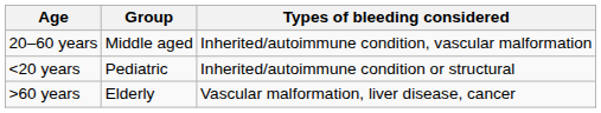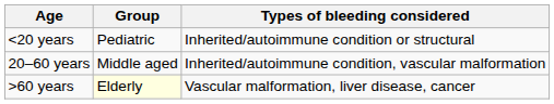rows swapped: <20 years <-> 20–60 years
>60 years | Group: no background -> lightyellow background
